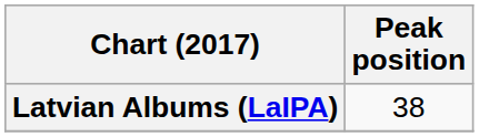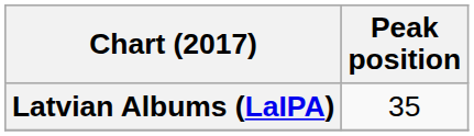Latvian Albums (LaIPA) | Peak position: 38 -> 35
